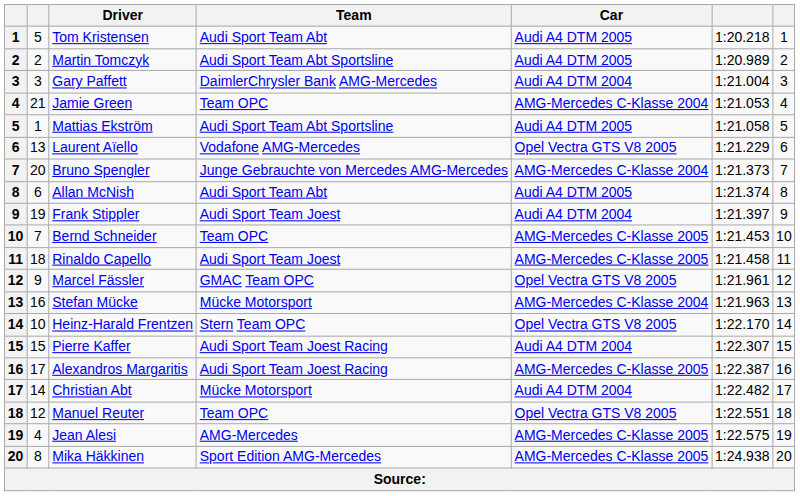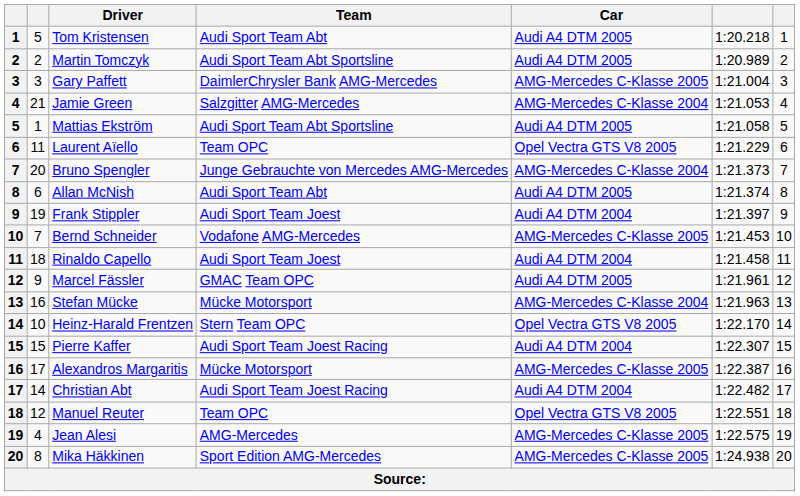Gary Paffett | Car: Audi A4 DTM 2004 -> AMG-Mercedes C-Klasse 2005
Jamie Green | Team: Team OPC -> Salzgitter AMG-Mercedes
Laurent Aïello | column 2: 13 -> 11
Laurent Aïello | Team: Vodafone AMG-Mercedes -> Team OPC
Bernd Schneider | Team: Team OPC -> Vodafone AMG-Mercedes
Rinaldo Capello | Car: AMG-Mercedes C-Klasse 2005 -> Audi A4 DTM 2004
Marcel Fässler | Car: Opel Vectra GTS V8 2005 -> Audi A4 DTM 2005
Alexandros Margaritis | Team: Audi Sport Team Joest Racing -> Mücke Motorsport
Christian Abt | Team: Mücke Motorsport -> Audi Sport Team Joest Racing
